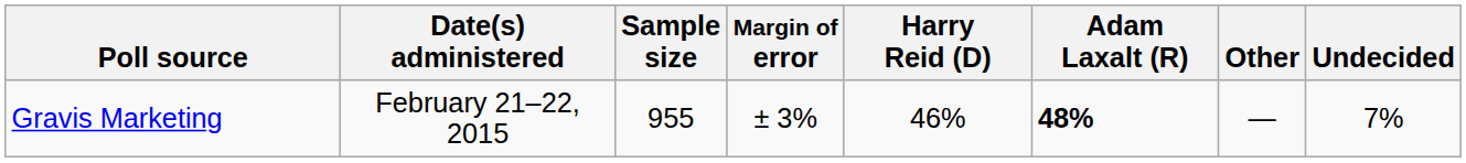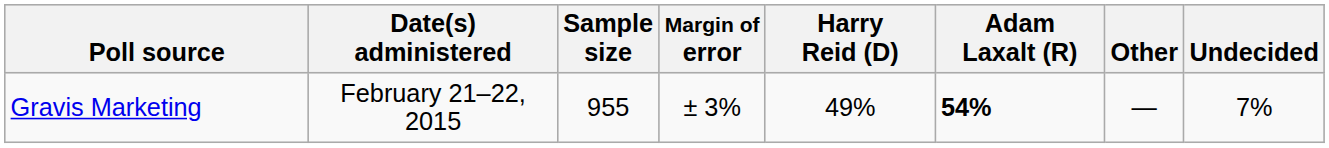Gravis Marketing | Harry Reid (D): 46% -> 49%
Gravis Marketing | Adam Laxalt (R): 48% -> 54%
